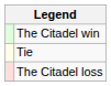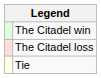rows swapped: The Citadel loss <-> Tie
